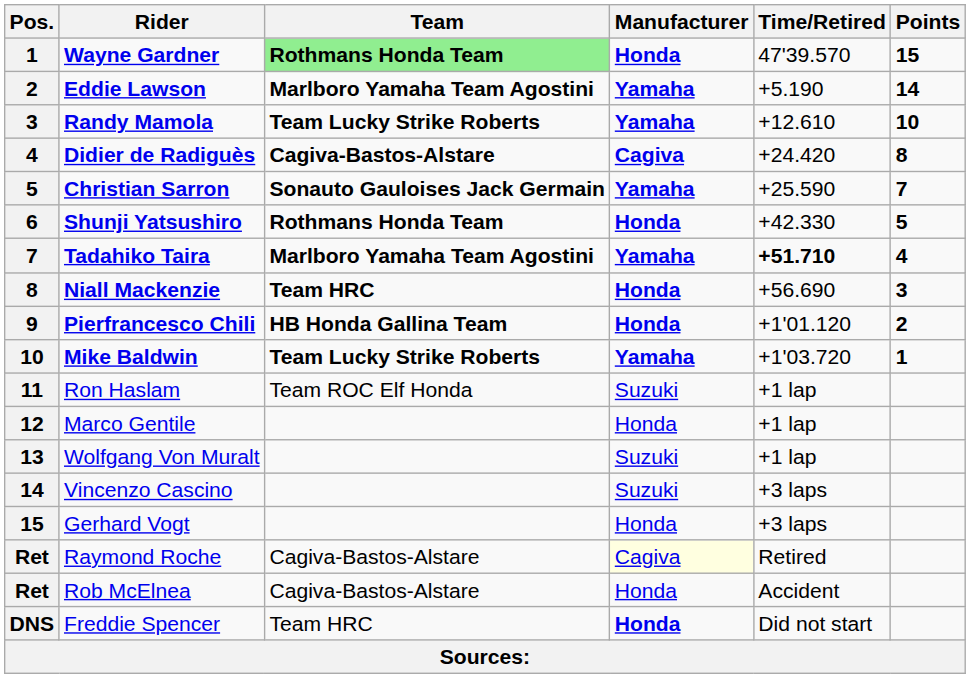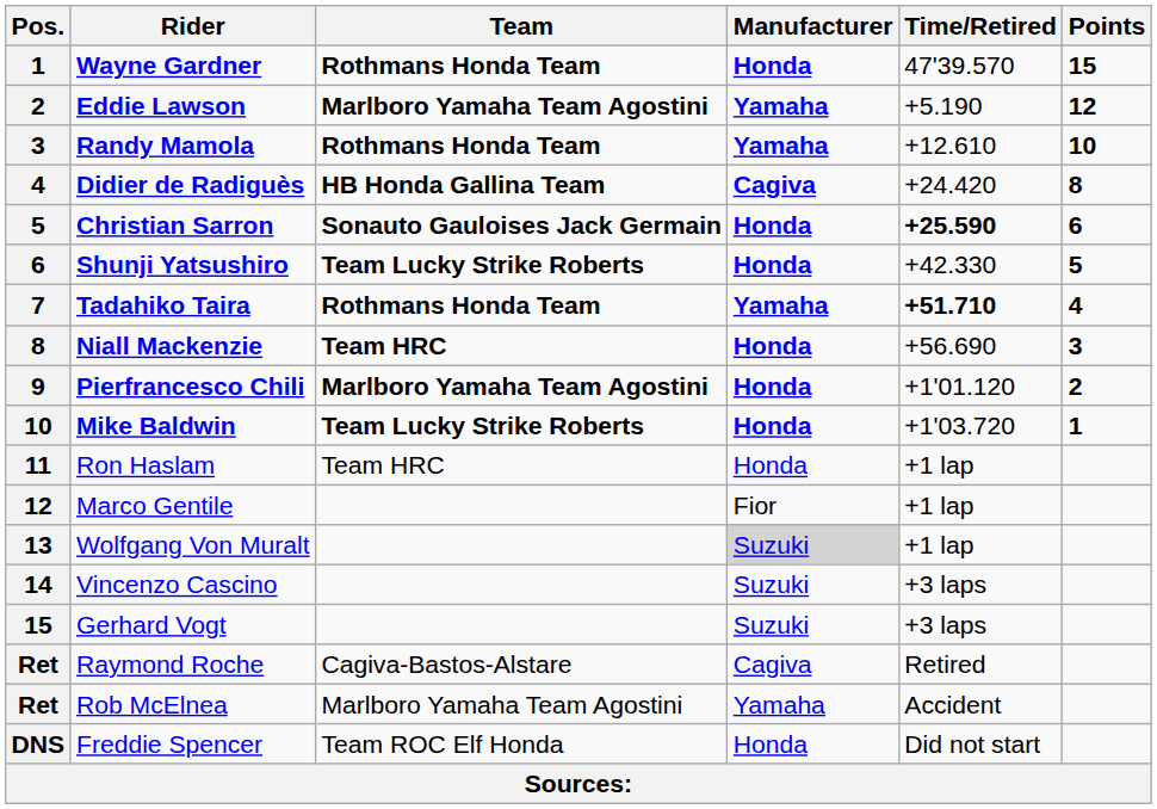Wayne Gardner | Team: lightgreen background -> no background
Eddie Lawson | Points: 14 -> 12
Randy Mamola | Team: Team Lucky Strike Roberts -> Rothmans Honda Team
Didier de Radiguès | Team: Cagiva-Bastos-Alstare -> HB Honda Gallina Team
Christian Sarron | Manufacturer: Yamaha -> Honda
Christian Sarron | Time/Retired: normal -> bold
Christian Sarron | Points: 7 -> 6
Shunji Yatsushiro | Team: Rothmans Honda Team -> Team Lucky Strike Roberts
Tadahiko Taira | Team: Marlboro Yamaha Team Agostini -> Rothmans Honda Team
Pierfrancesco Chili | Team: HB Honda Gallina Team -> Marlboro Yamaha Team Agostini
Mike Baldwin | Manufacturer: Yamaha -> Honda
Ron Haslam | Team: Team ROC Elf Honda -> Team HRC
Ron Haslam | Manufacturer: Suzuki -> Honda
Marco Gentile | Manufacturer: Honda -> Fior
Wolfgang Von Muralt | Manufacturer: no background -> lightgrey background
Gerhard Vogt | Manufacturer: Honda -> Suzuki
Raymond Roche | Manufacturer: lightyellow background -> no background
Rob McElnea | Team: Cagiva-Bastos-Alstare -> Marlboro Yamaha Team Agostini
Rob McElnea | Manufacturer: Honda -> Yamaha
Freddie Spencer | Team: Team HRC -> Team ROC Elf Honda
Freddie Spencer | Manufacturer: bold -> normal
